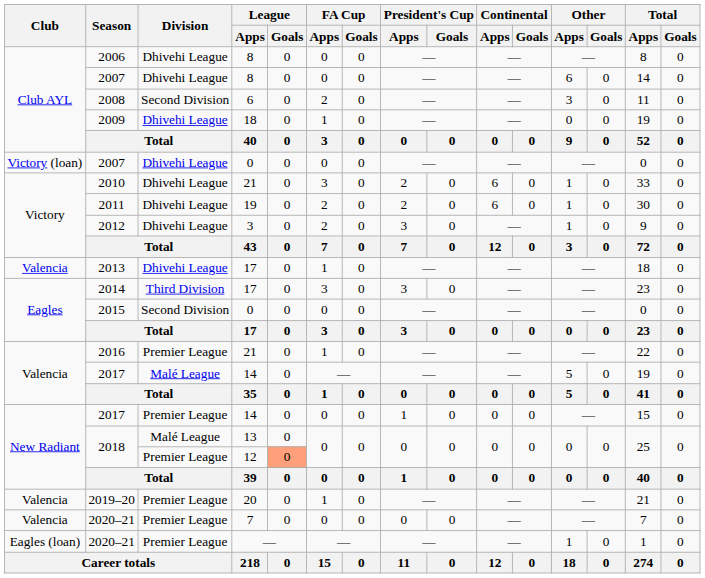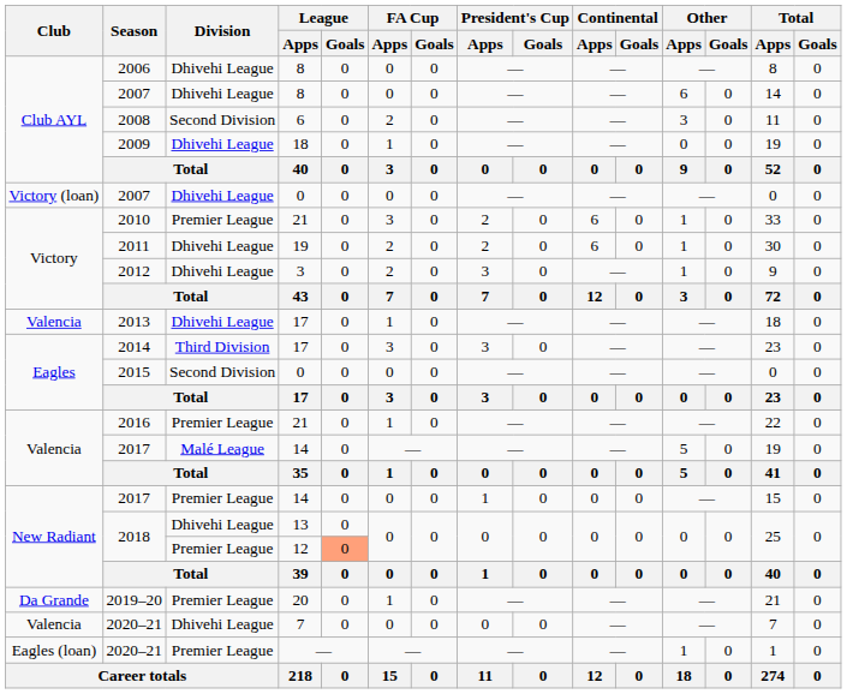2010 | Division: Dhivehi League -> Premier League
2018 / 13 | Division: Malé League -> Dhivehi League
2019–20 | Club: Valencia -> Da Grande
2020–21 / 7 | Division: Premier League -> Dhivehi League
